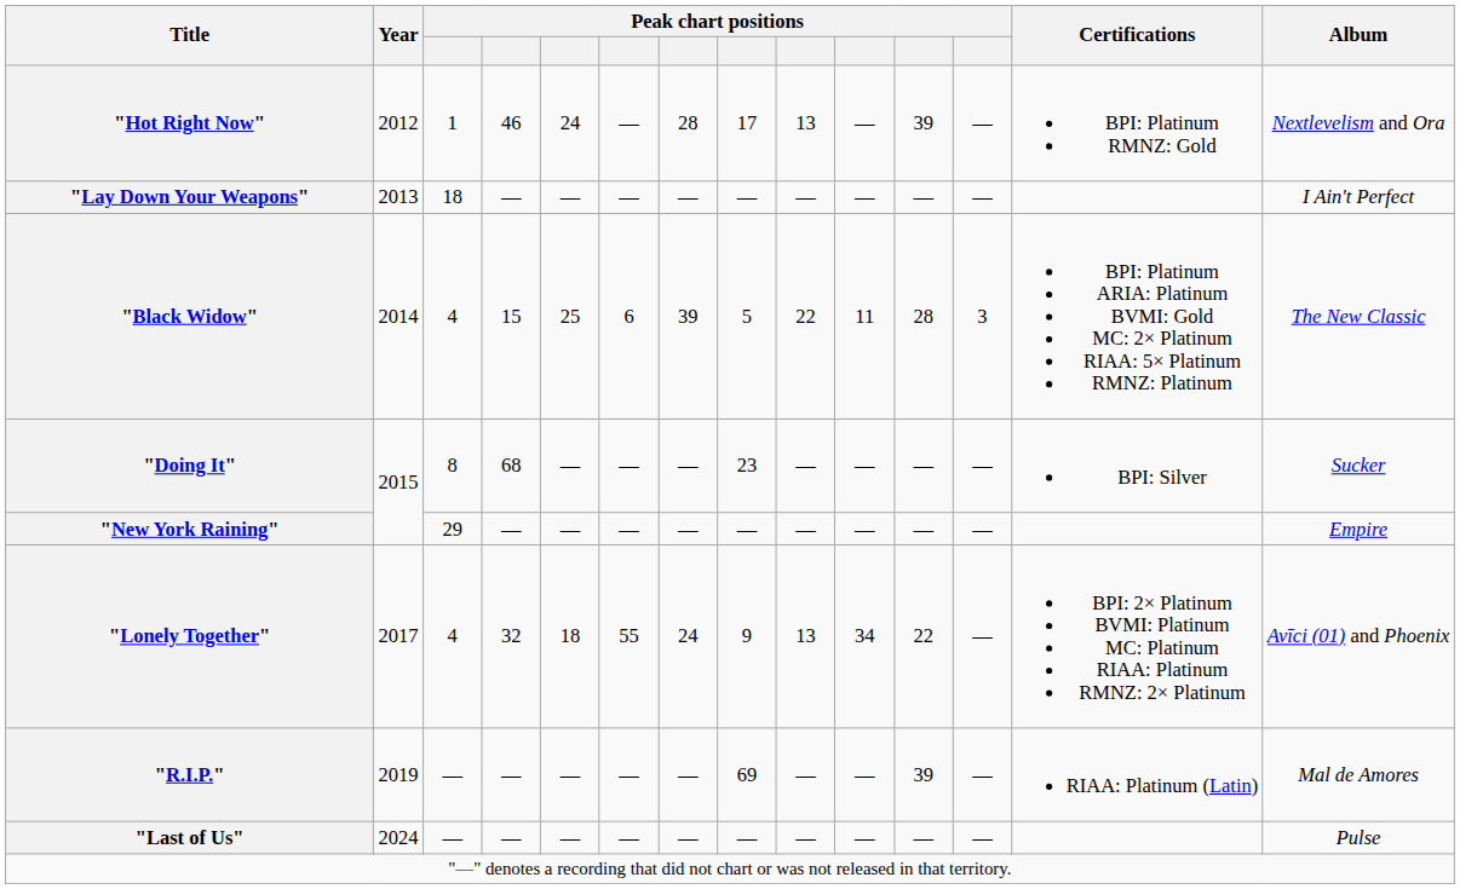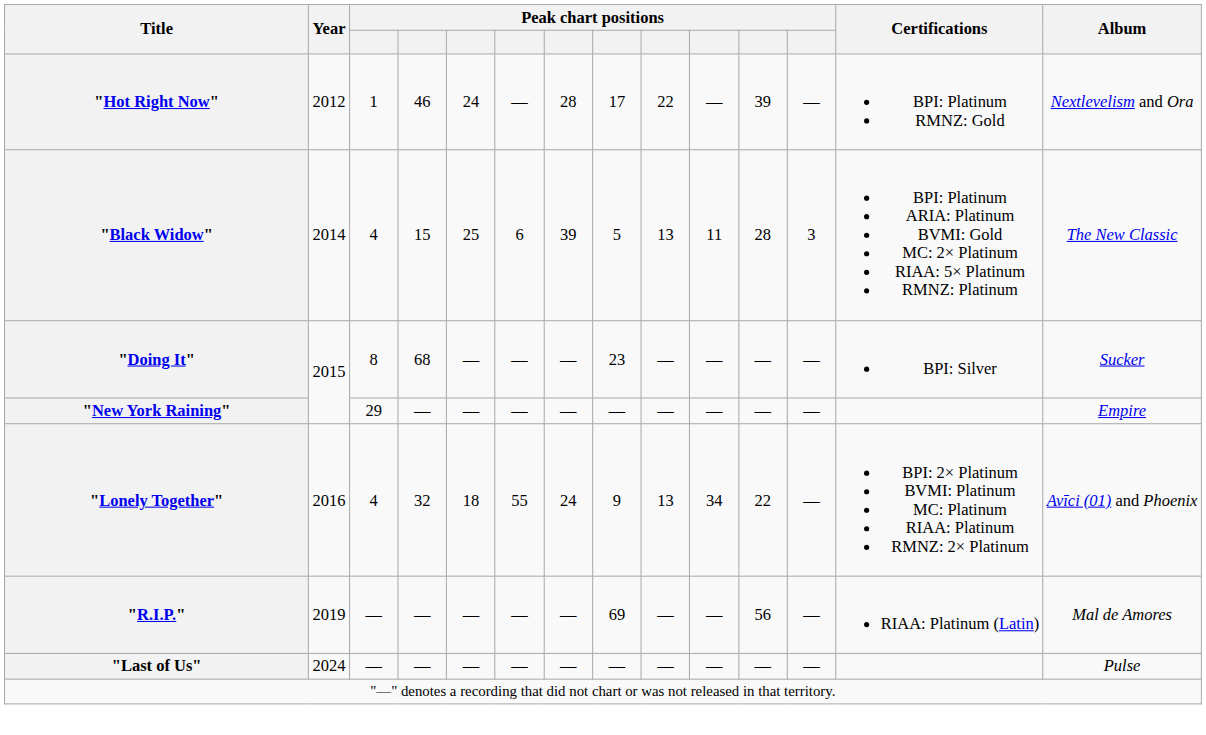"Hot Right Now" | column 9: 13 -> 22
- row: "Lay Down Your Weapons" | 2013 | 18 | — | — | — | — | — | — | — | — | — | I Ain't Perfect
"Black Widow" | column 9: 22 -> 13
"Lonely Together" | Year: 2017 -> 2016
"R.I.P." | column 11: 39 -> 56
